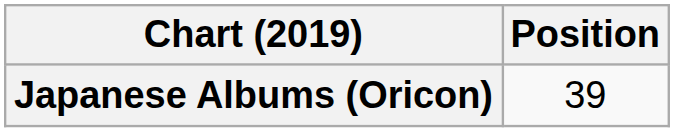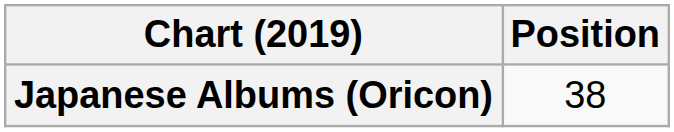Japanese Albums (Oricon) | Position: 39 -> 38
